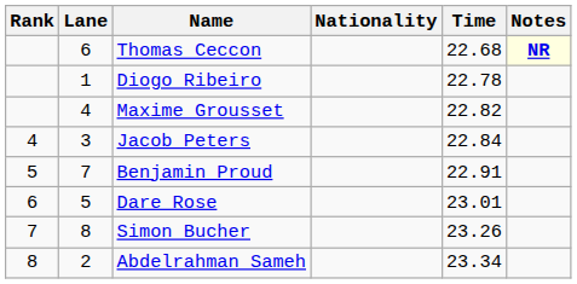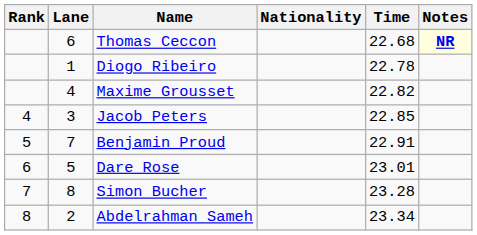Jacob Peters | Time: 22.84 -> 22.85
Simon Bucher | Time: 23.26 -> 23.28
